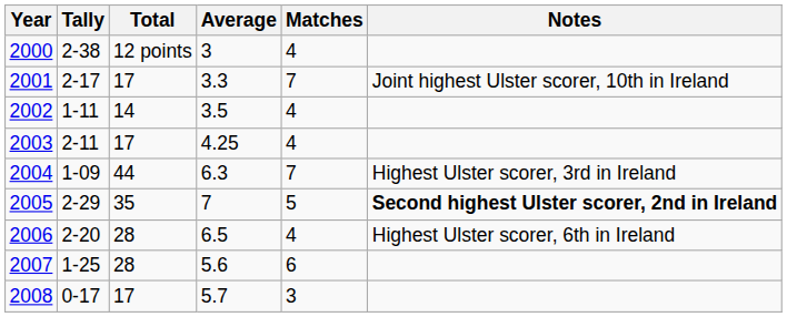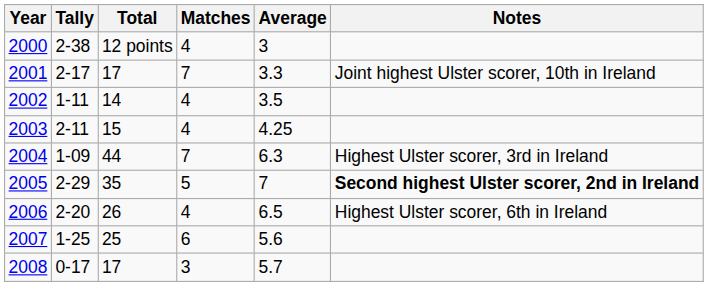columns swapped: Matches <-> Average
2003 | Total: 17 -> 15
2006 | Total: 28 -> 26
2007 | Total: 28 -> 25
